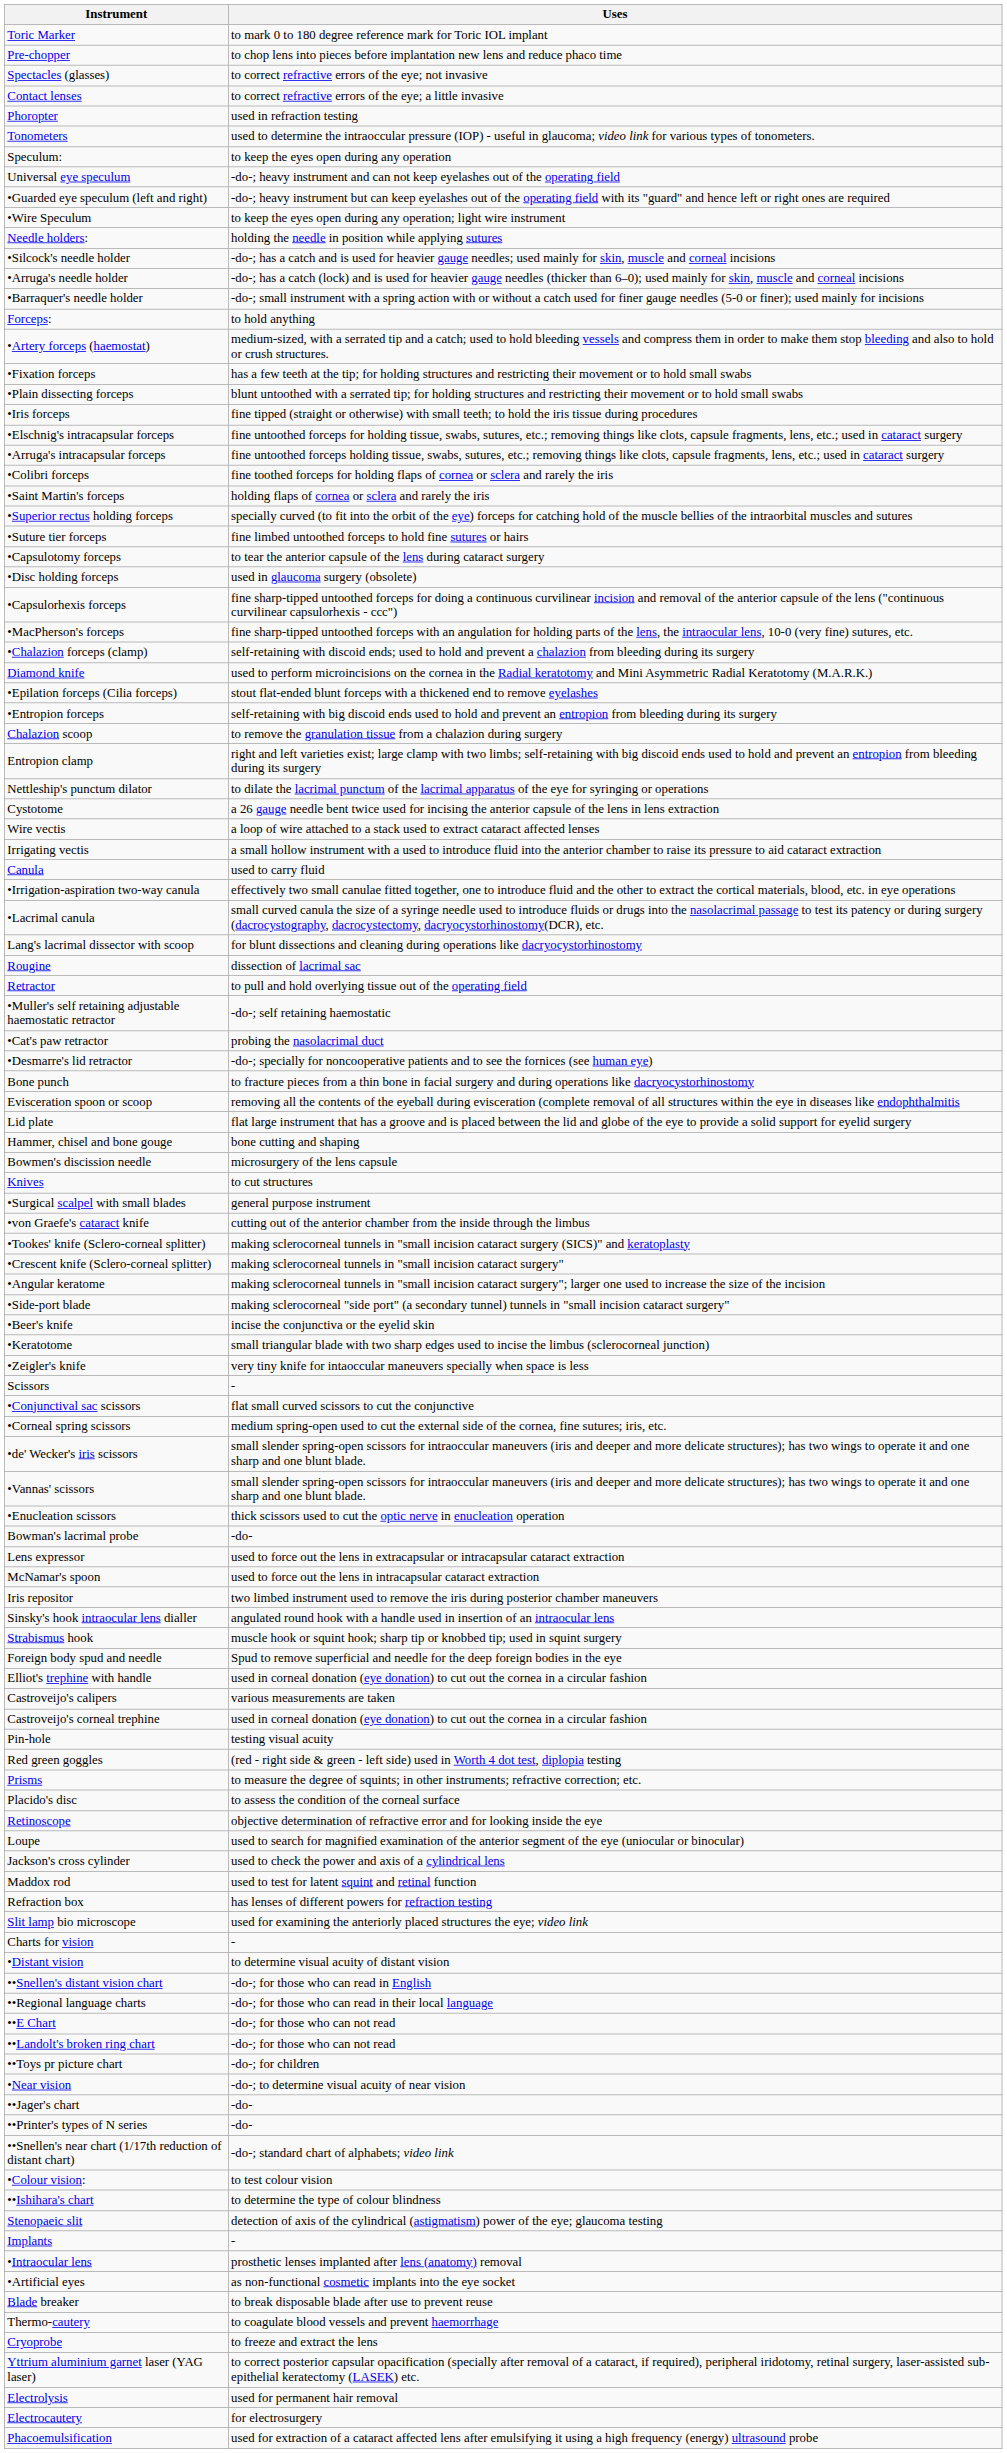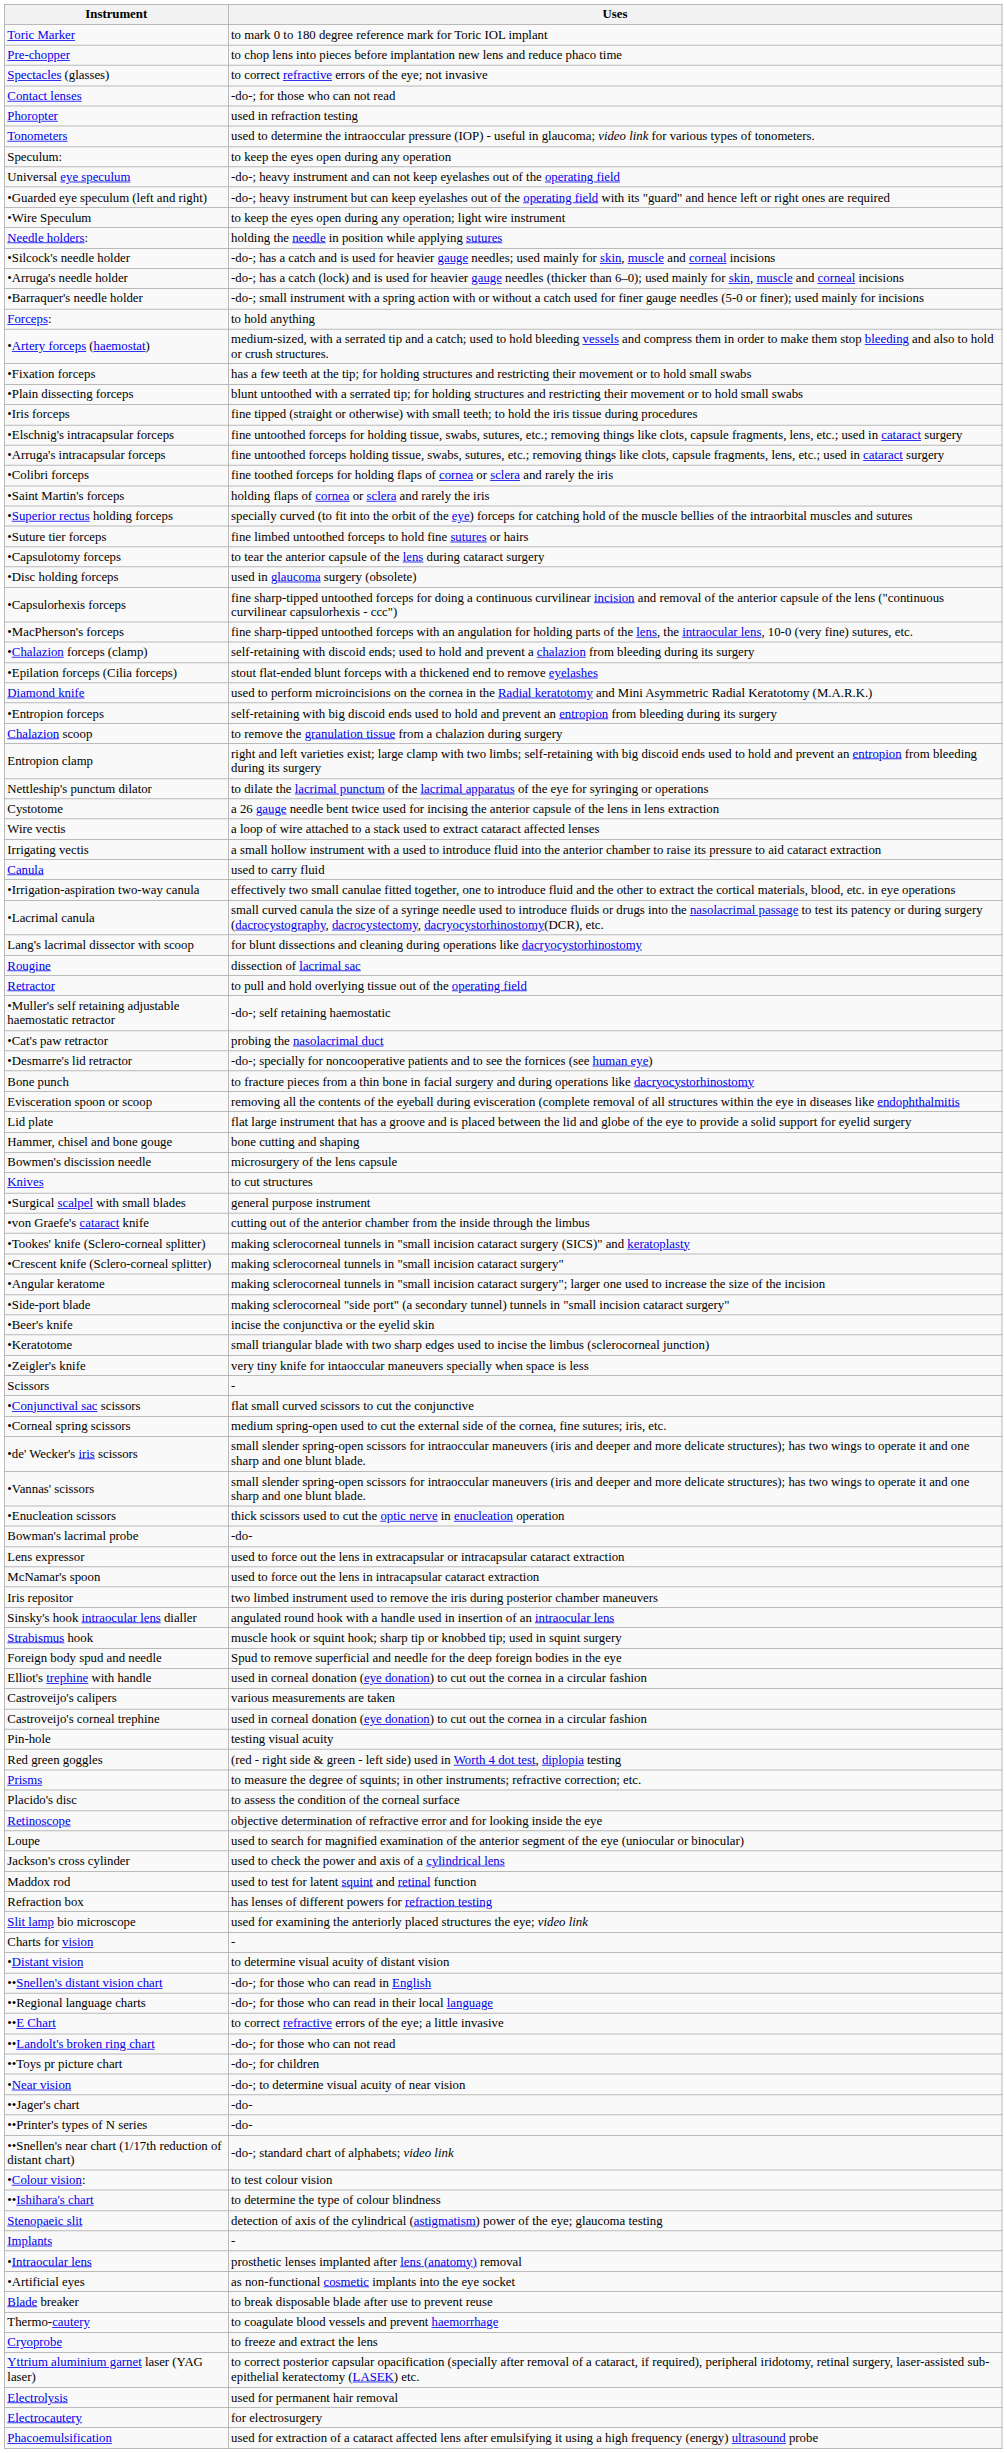Contact lenses | Uses: to correct refractive errors of the eye; a little invasive -> -do-; for those who can not read
rows swapped: Diamond knife <-> •Epilation forceps (Cilia forceps)
••E Chart | Uses: -do-; for those who can not read -> to correct refractive errors of the eye; a little invasive
